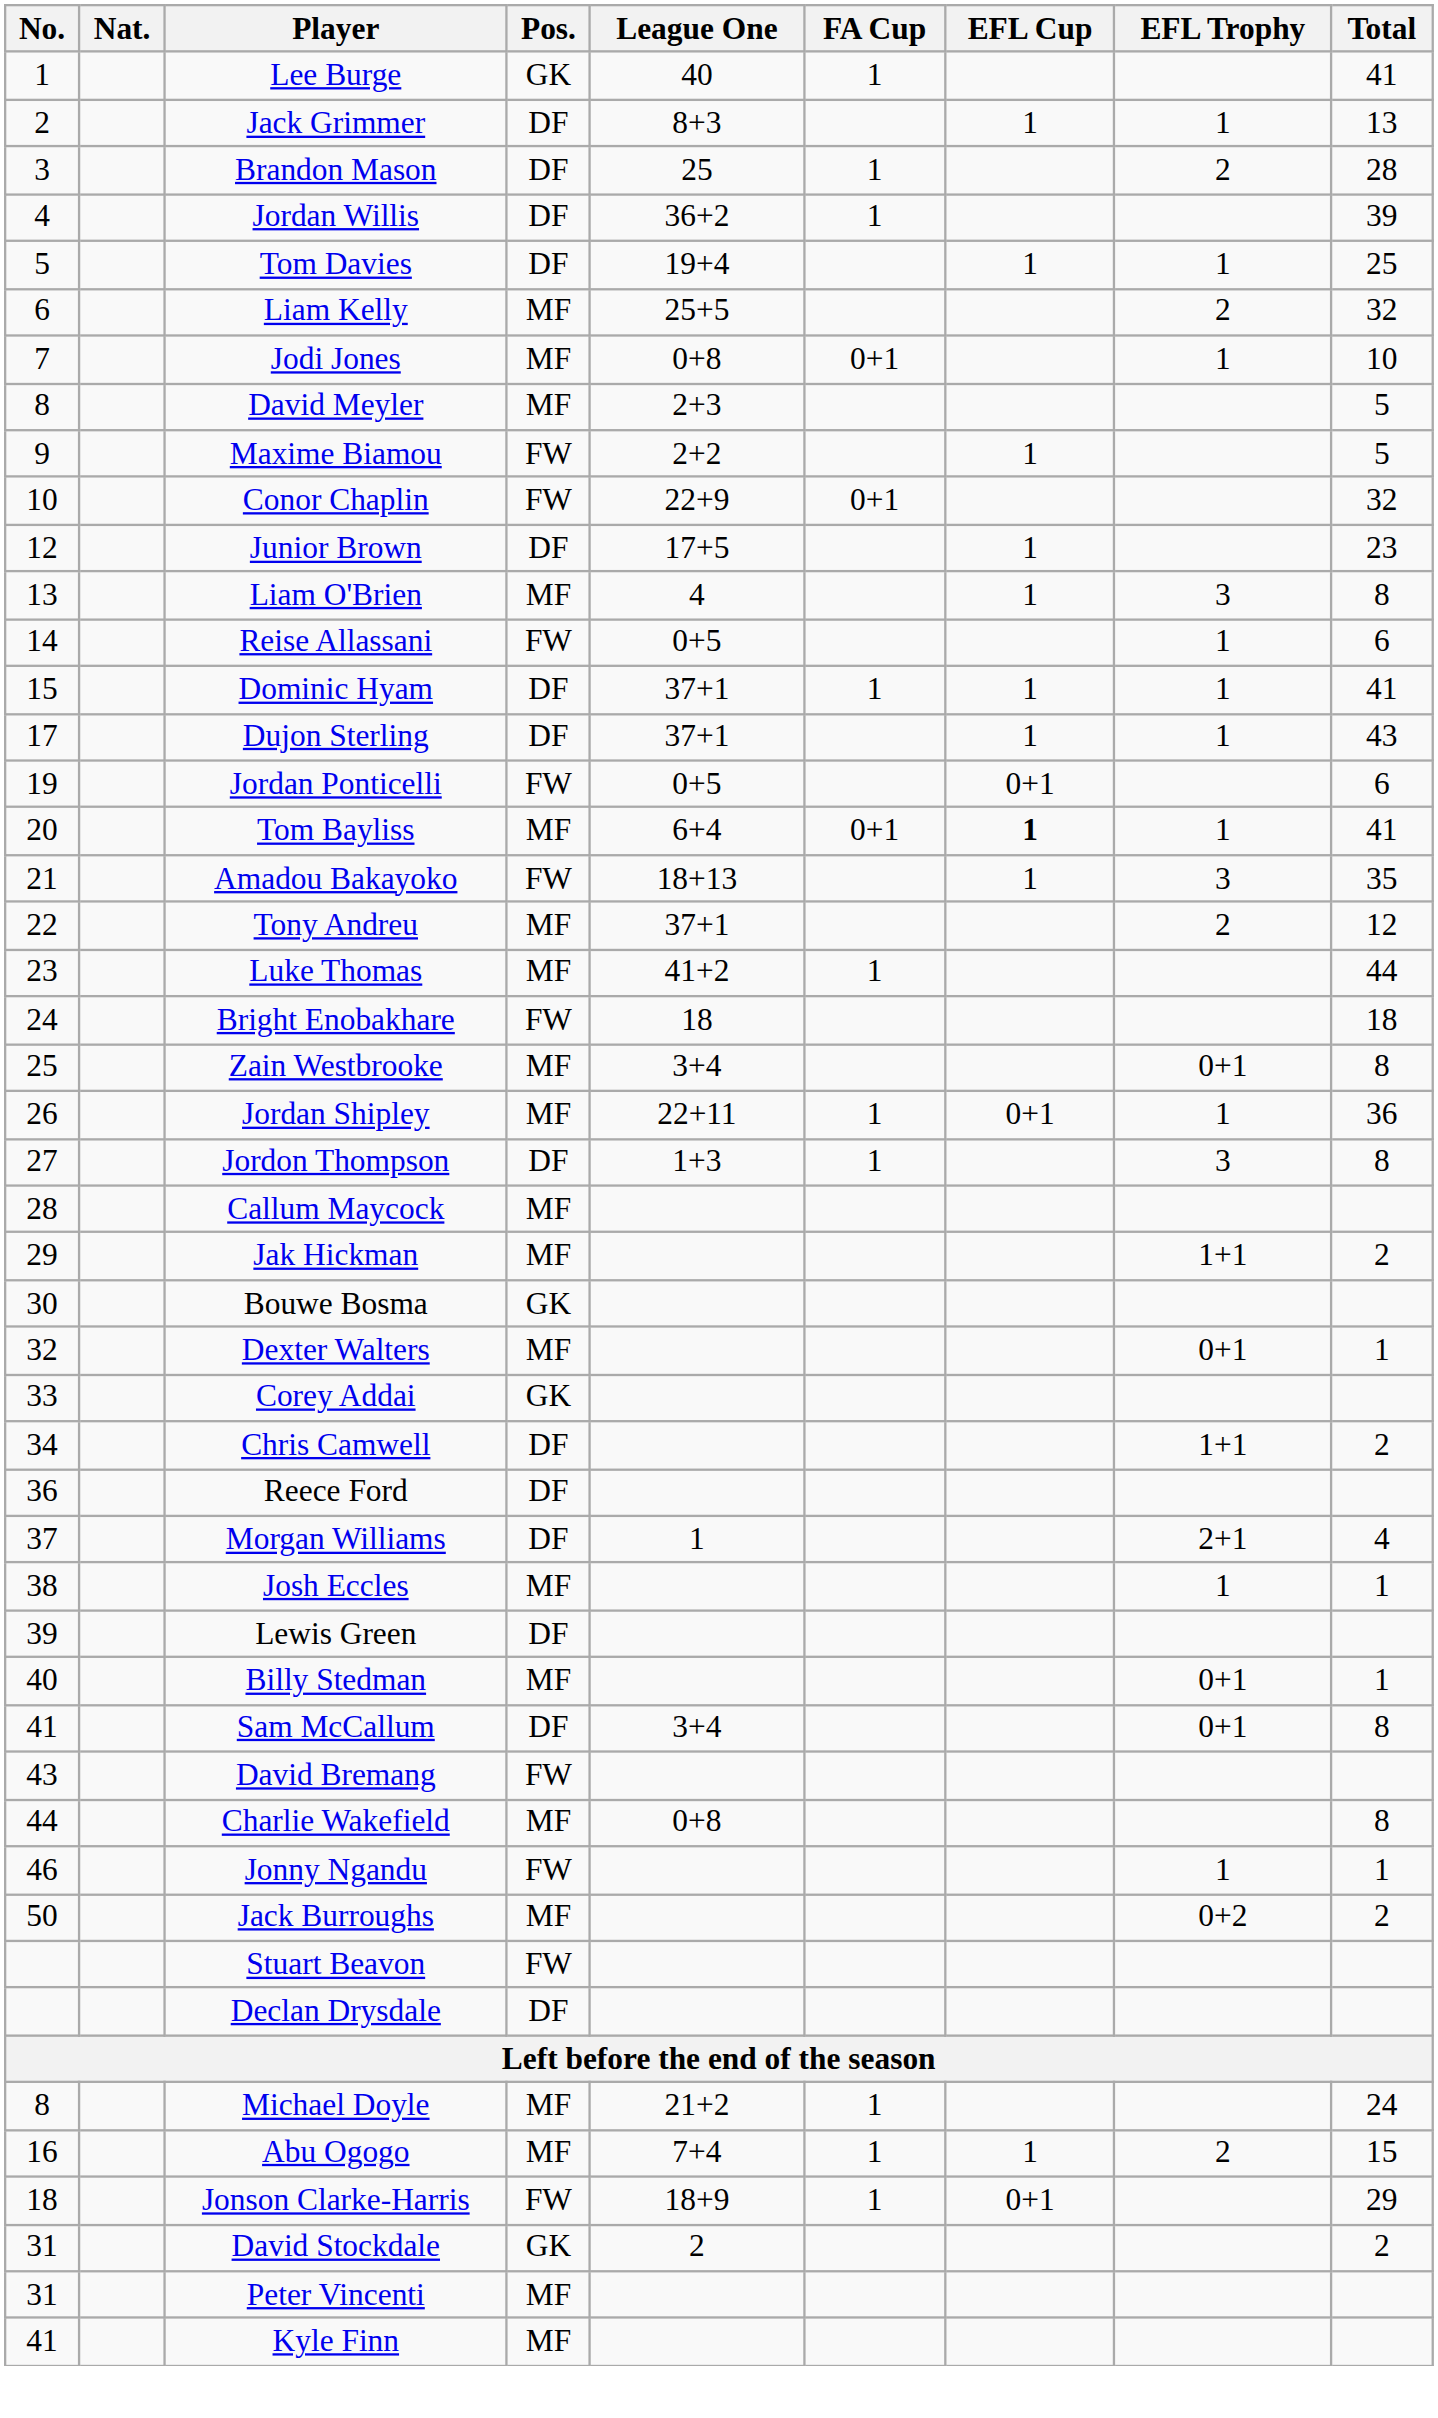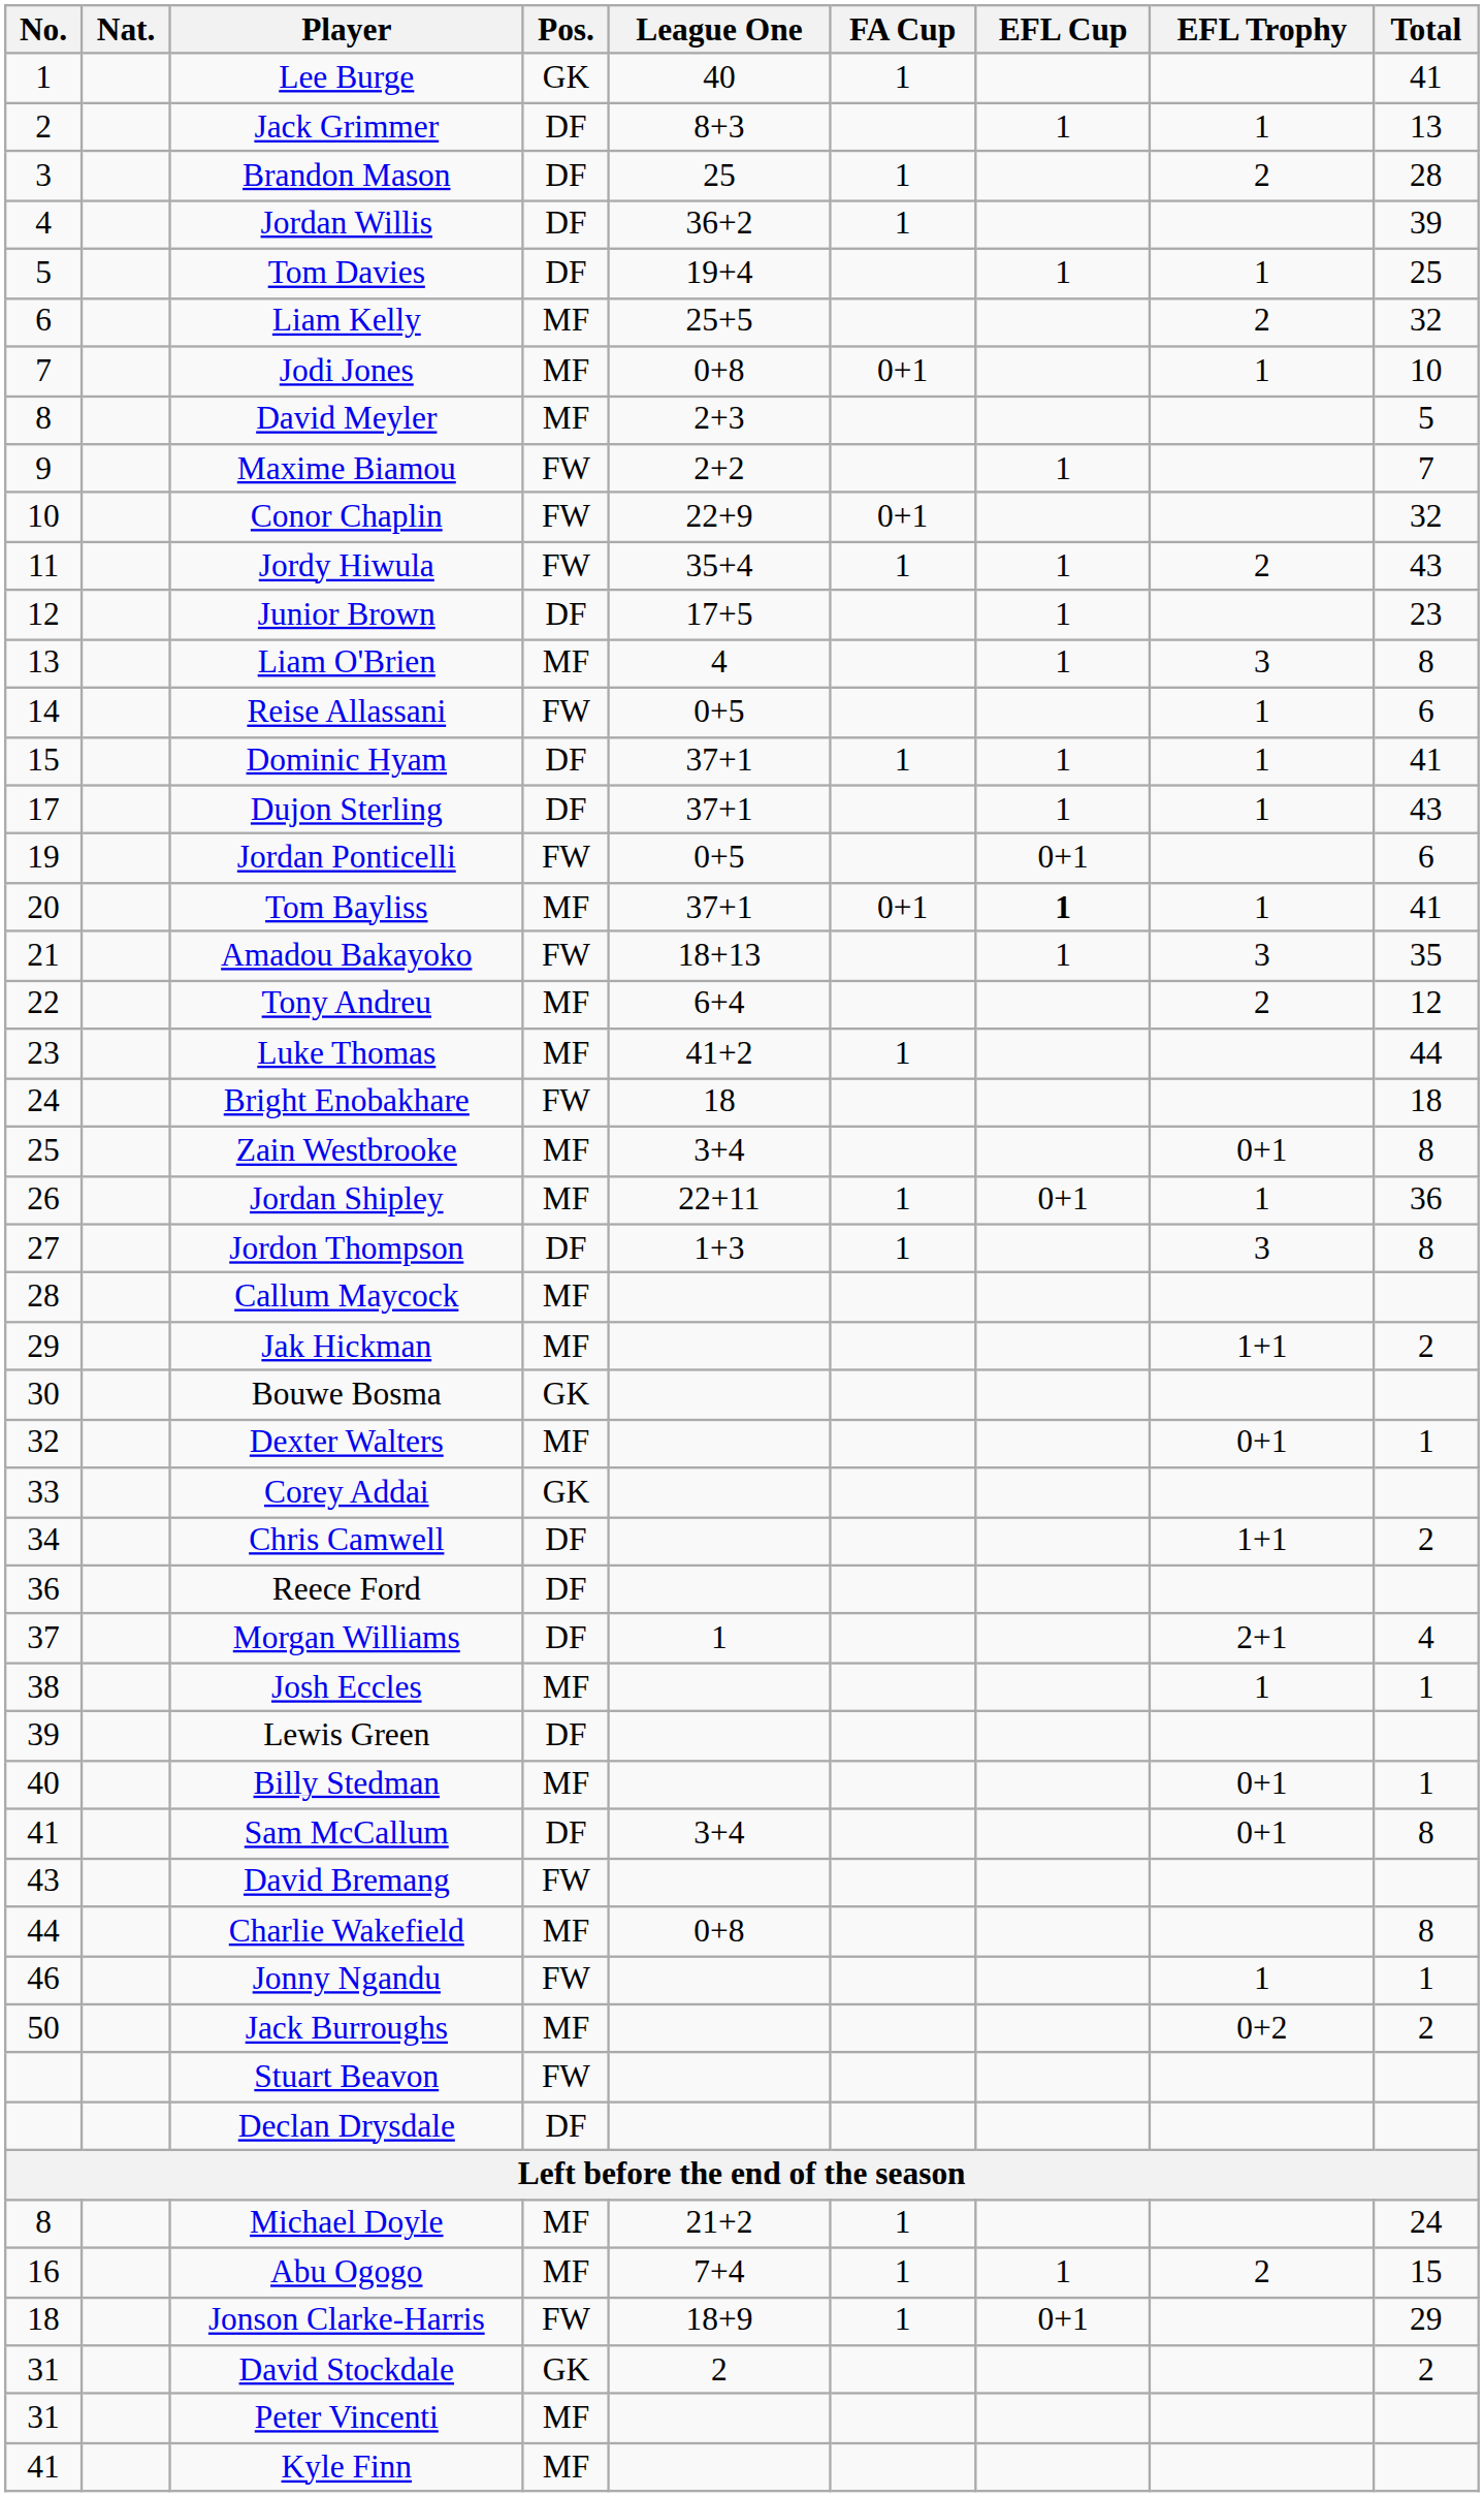Maxime Biamou | Total: 5 -> 7
+ row: 11 | Jordy Hiwula | FW | 35+4 | 1 | 1 | 2 | 43
Tom Bayliss | League One: 6+4 -> 37+1
Tony Andreu | League One: 37+1 -> 6+4
